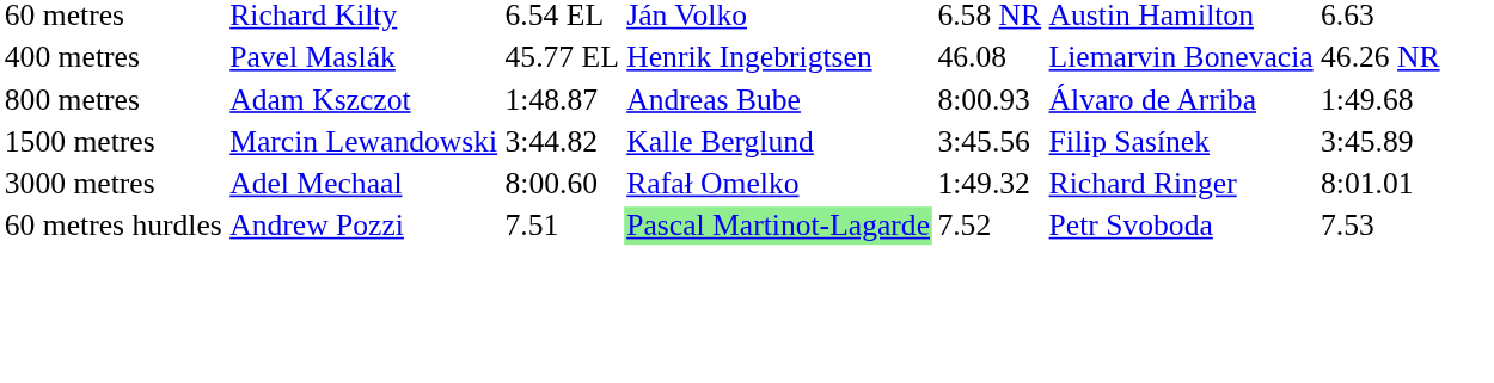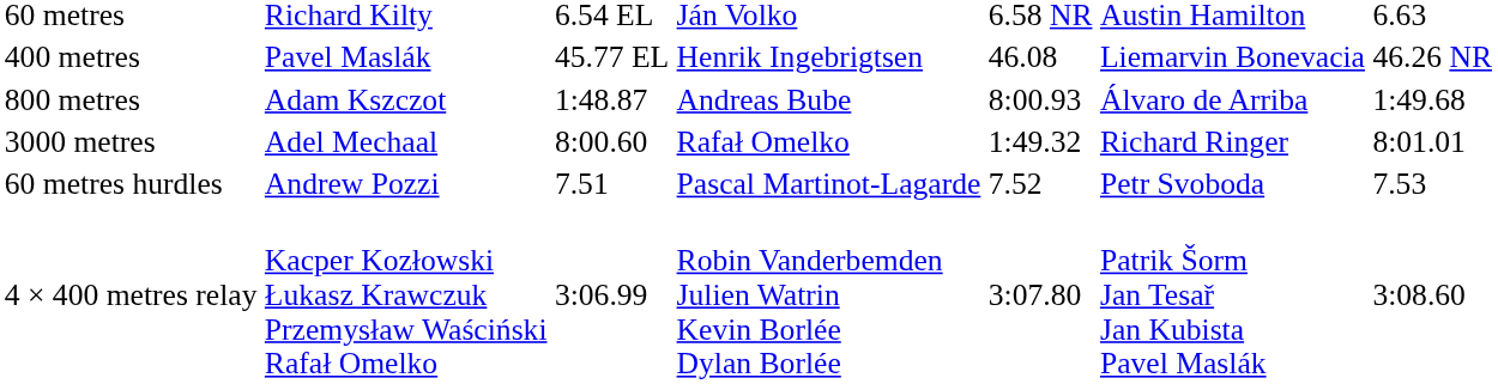- row: 1500 metres | Marcin Lewandowski | 3:44.82 | Kalle Berglund | 3:45.56 | Filip Sasínek | 3:45.89
60 metres hurdles | column 4: lightgreen background -> no background
+ row: 4 × 400 metres relay | Kacper Kozłowski Łukasz Krawczuk Przemysław Waściński Rafał Omelko | 3:06.99 | Robin Vanderbemden Julien Watrin Kevin Borlée Dylan Borlée | 3:07.80 | Patrik Šorm Jan Tesař Jan Kubista Pavel Maslák | 3:08.60
